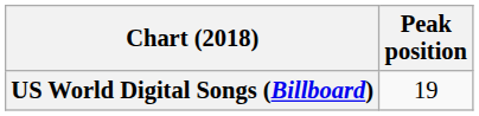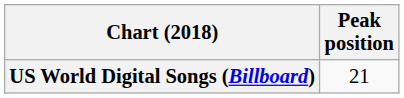US World Digital Songs (Billboard) | Peak position: 19 -> 21
